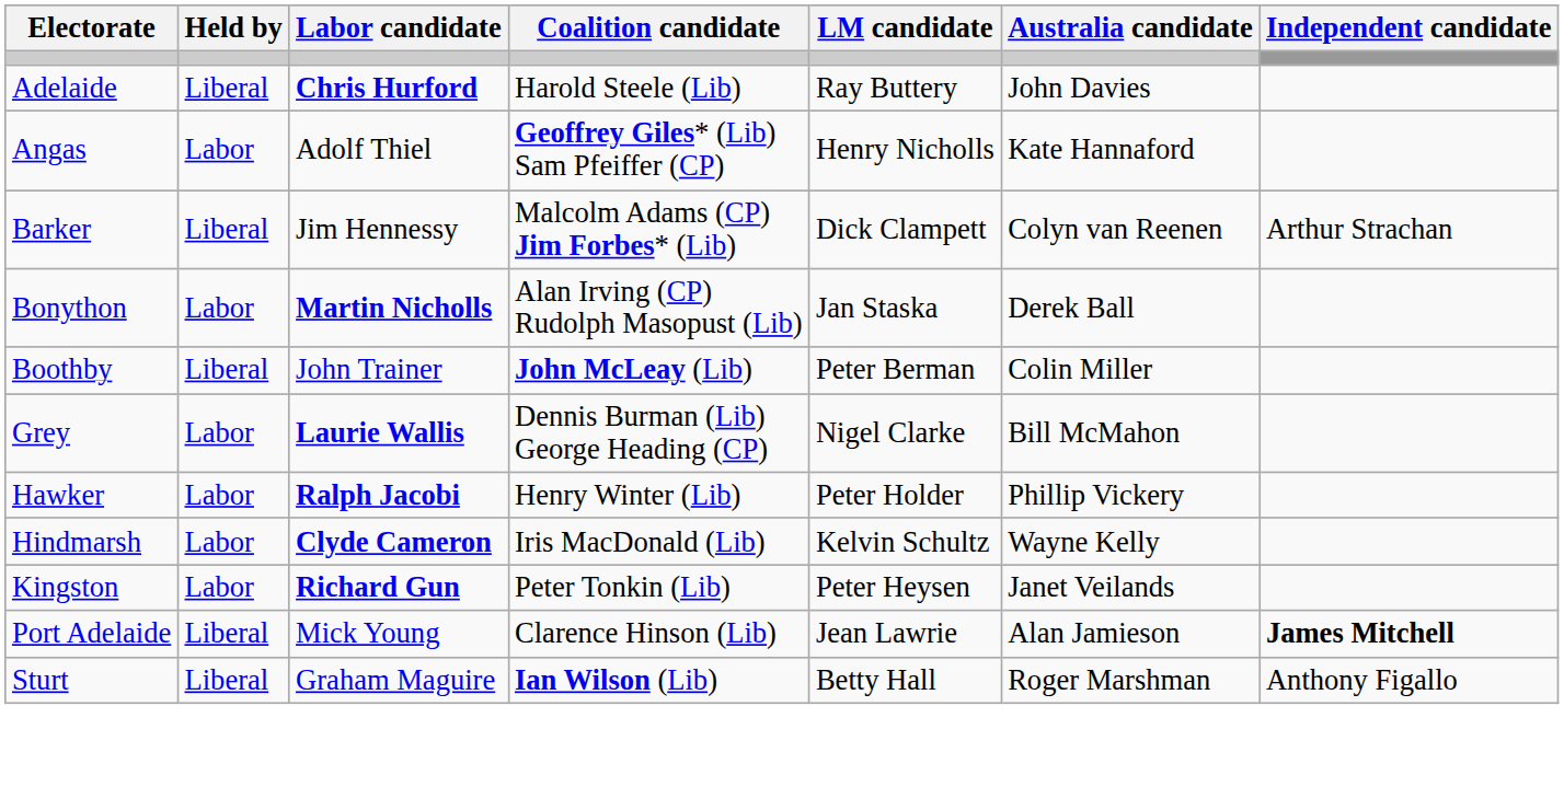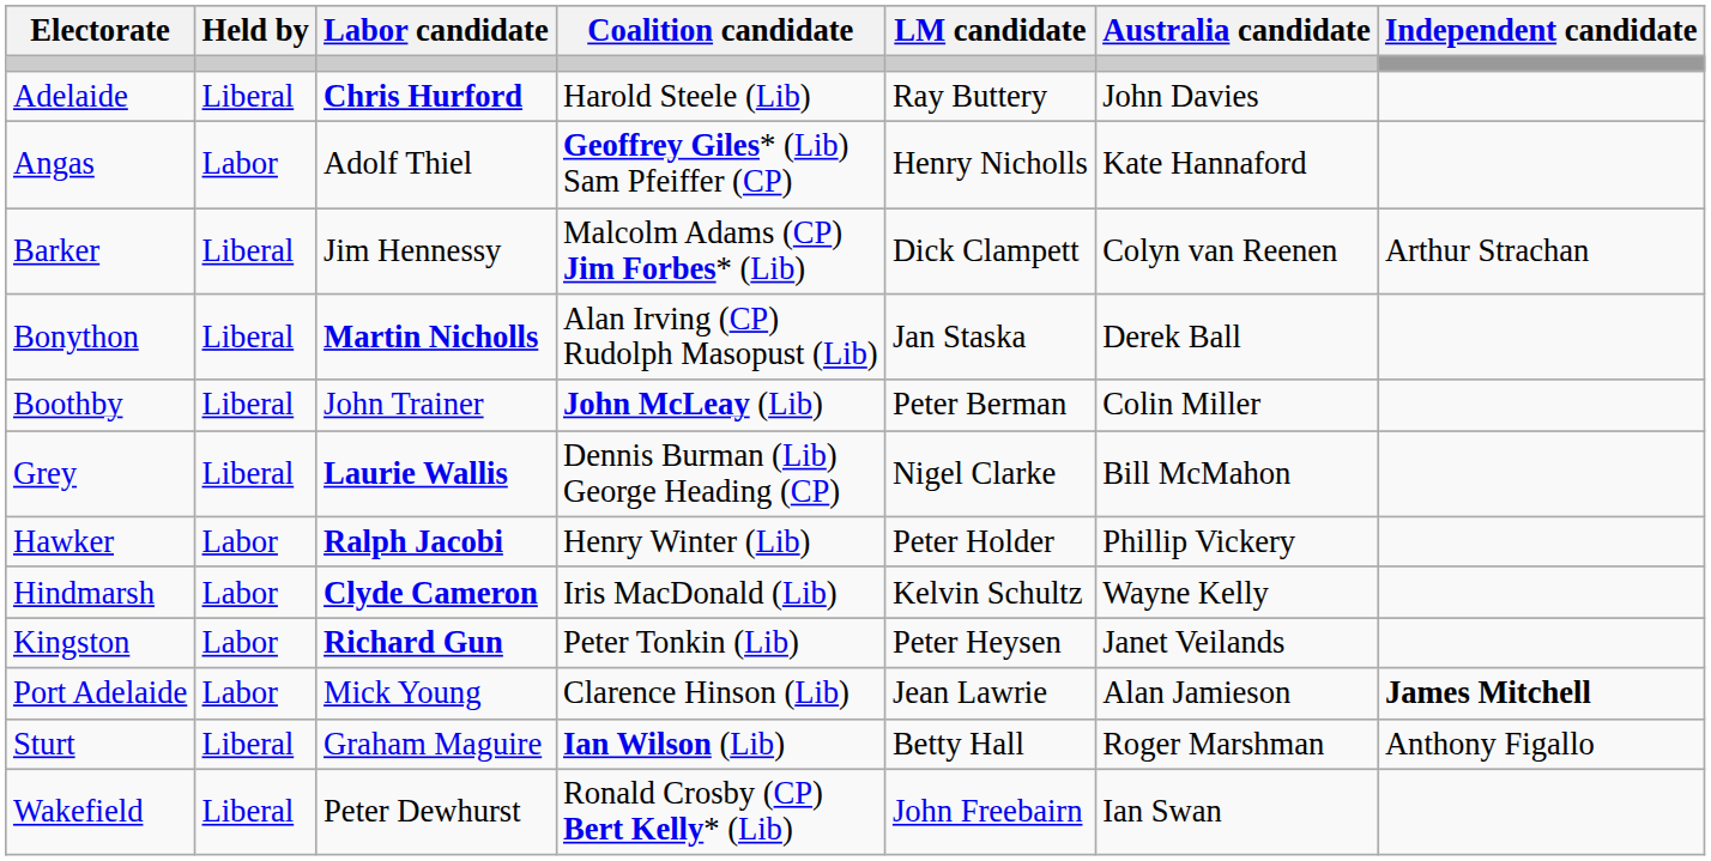Bonython | Held by: Labor -> Liberal
Grey | Held by: Labor -> Liberal
Port Adelaide | Held by: Liberal -> Labor
+ row: Wakefield | Liberal | Peter Dewhurst | Ronald Crosby (CP) Bert Kelly* (Lib) | John Freebairn | Ian Swan
